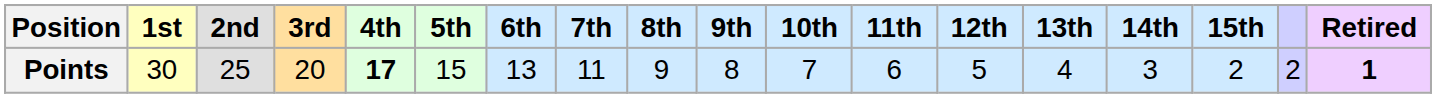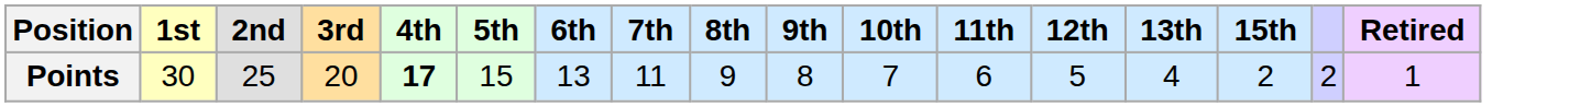- column: 14th | 3
Points | Retired: bold -> normal
